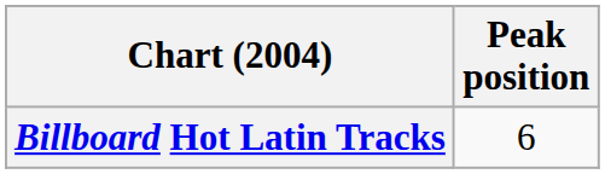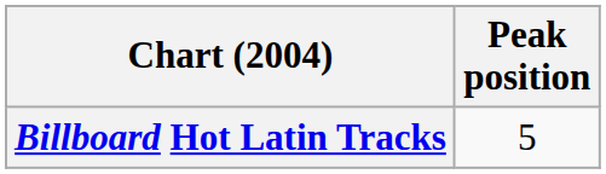Billboard Hot Latin Tracks | Peak position: 6 -> 5
